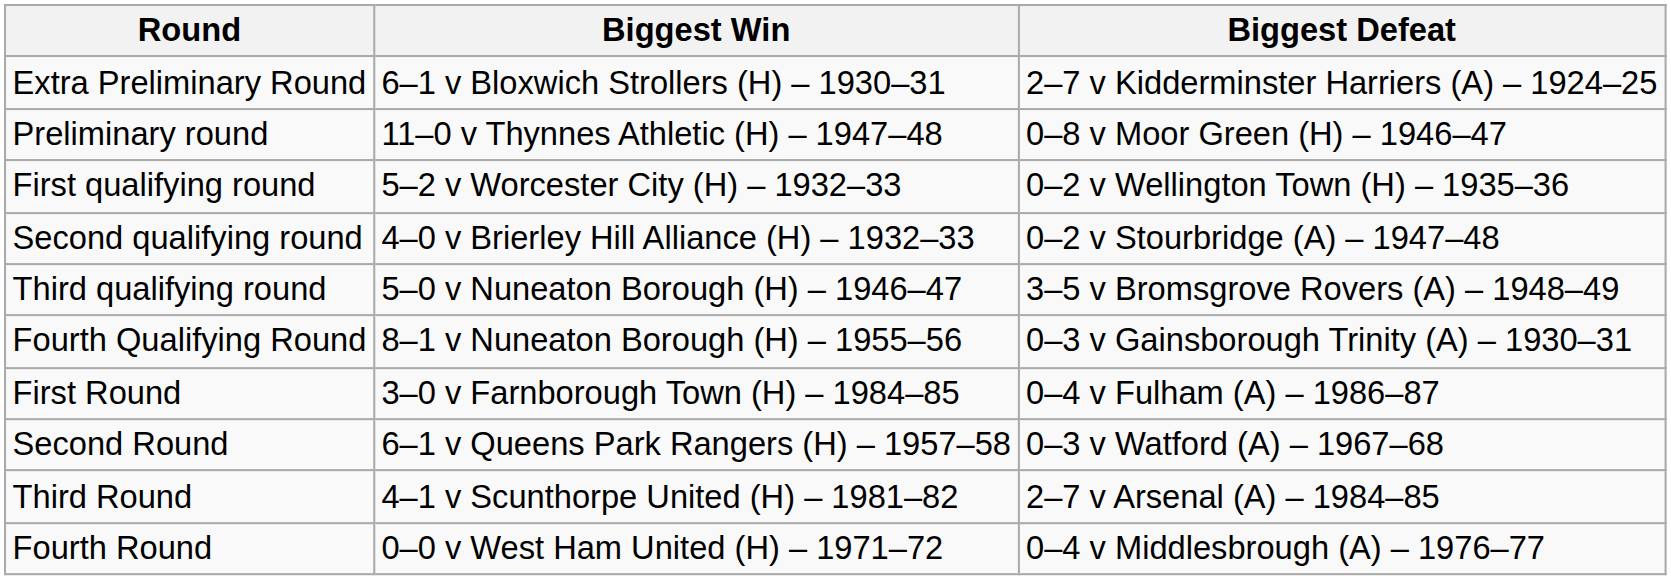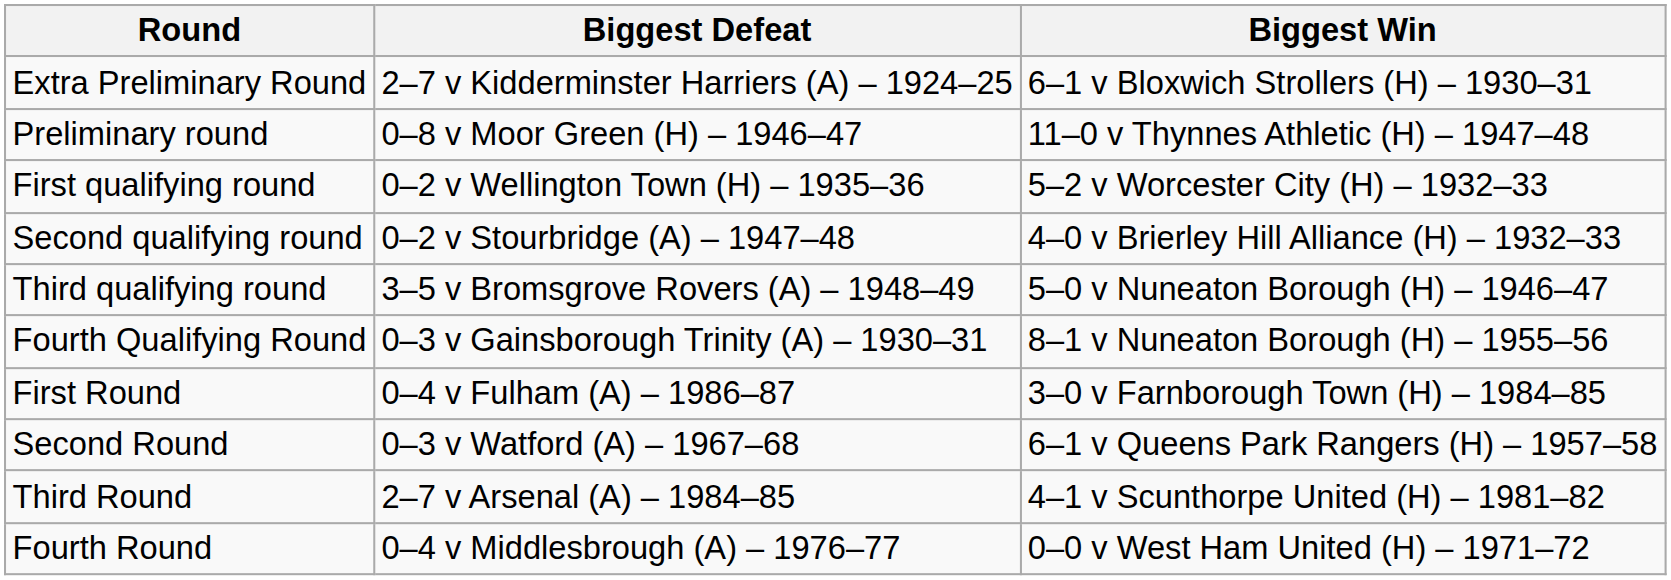columns swapped: Biggest Win <-> Biggest Defeat
